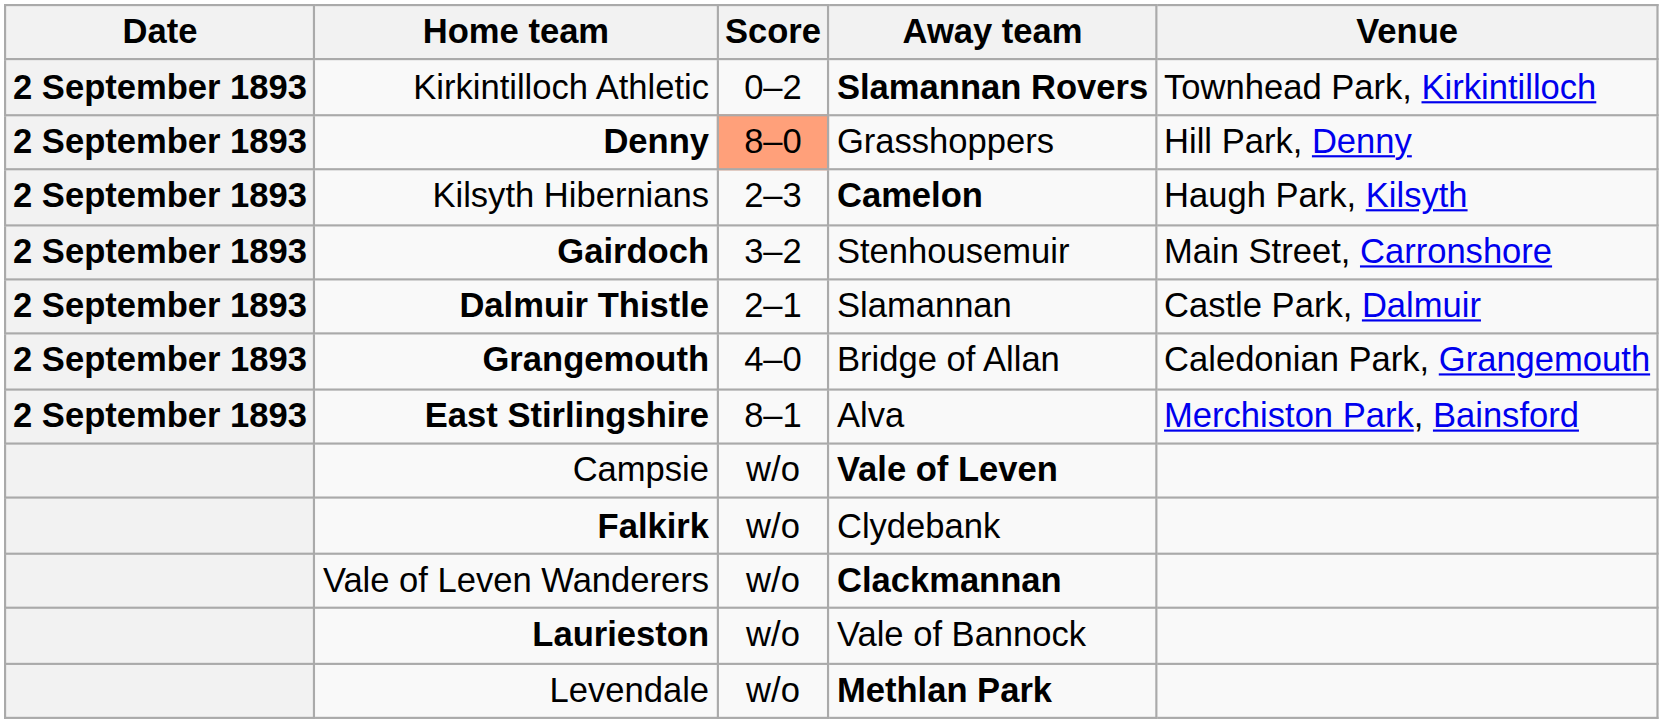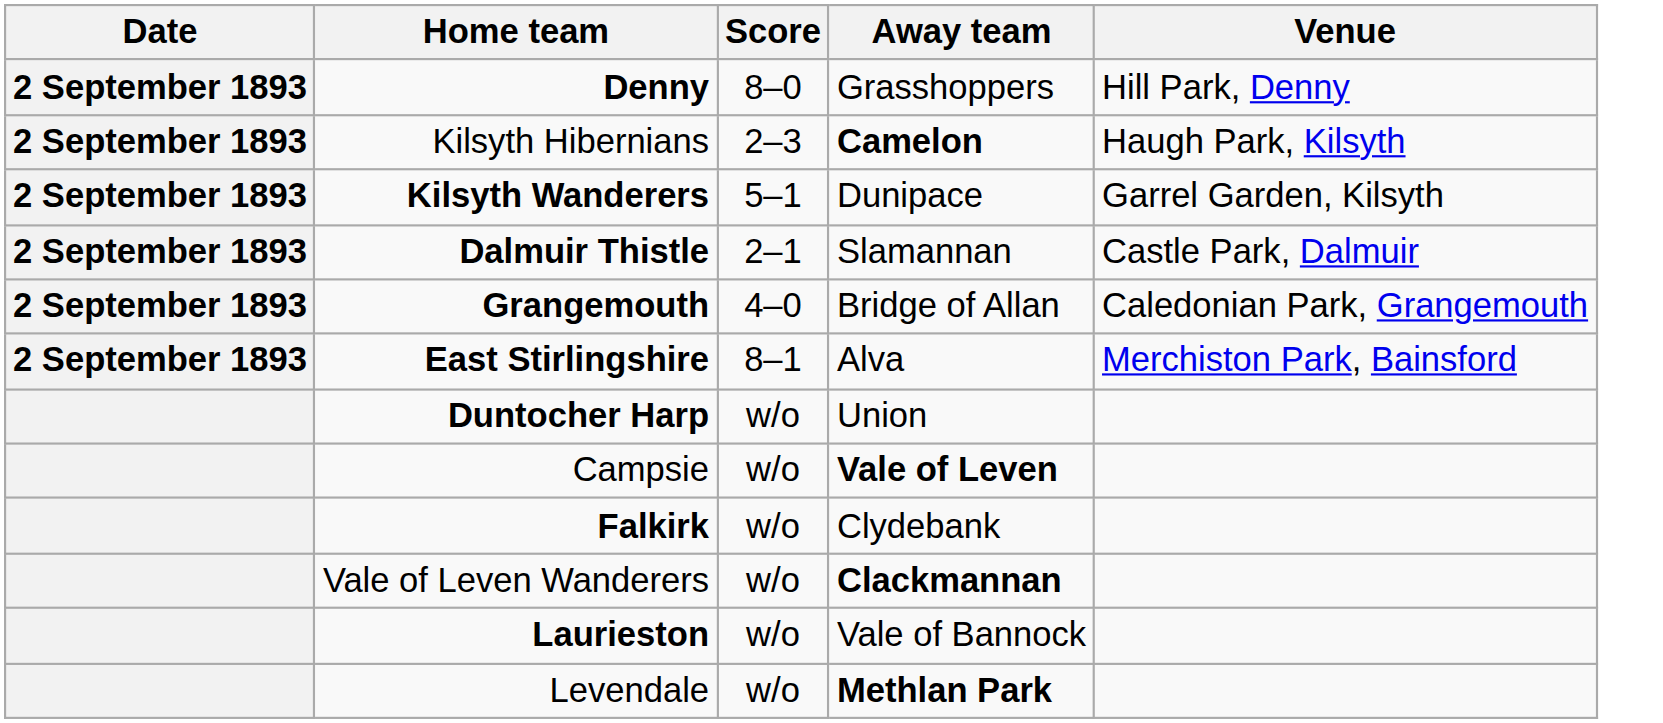- row: 2 September 1893 | Kirkintilloch Athletic | 0–2 | Slamannan Rovers | Townhead Park, Kirkintilloch
Denny | Score: lightsalmon background -> no background
+ row: 2 September 1893 | Kilsyth Wanderers | 5–1 | Dunipace | Garrel Garden, Kilsyth
- row: 2 September 1893 | Gairdoch | 3–2 | Stenhousemuir | Main Street, Carronshore
+ row: Duntocher Harp | w/o | Union
